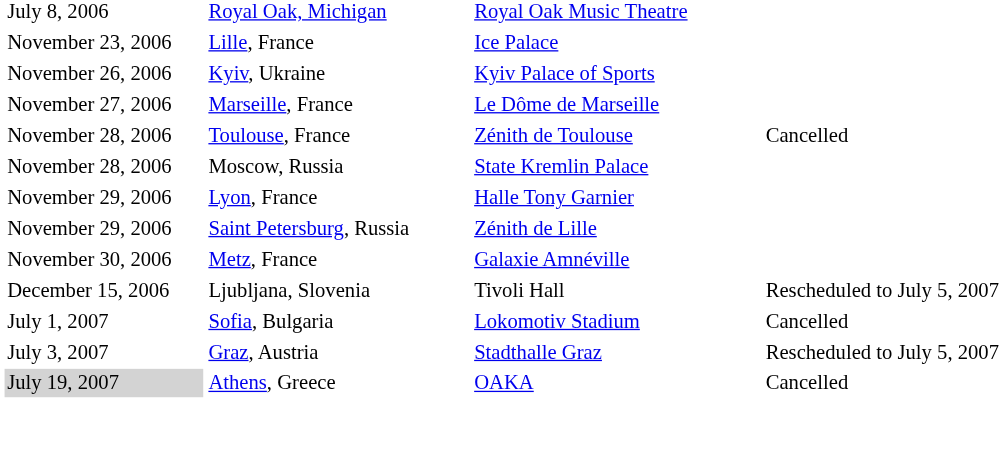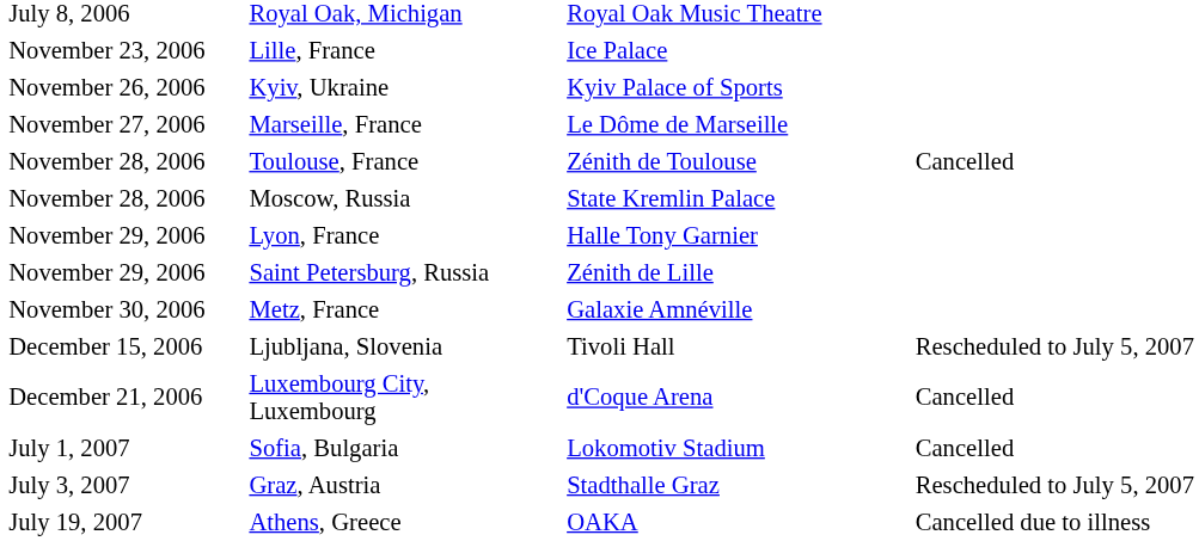+ row: December 21, 2006 | Luxembourg City, Luxembourg | d'Coque Arena | Cancelled
Athens, Greece | column 1: lightgrey background -> no background
Athens, Greece | column 4: Cancelled -> Cancelled due to illness
